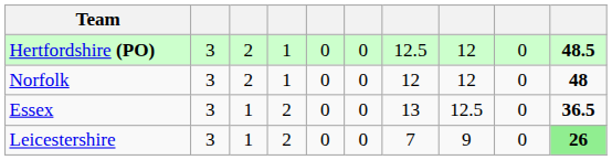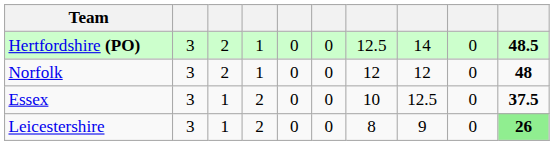Hertfordshire (PO) | column 8: 12 -> 14
Essex | column 7: 13 -> 10
Essex | column 10: 36.5 -> 37.5
Leicestershire | column 7: 7 -> 8
